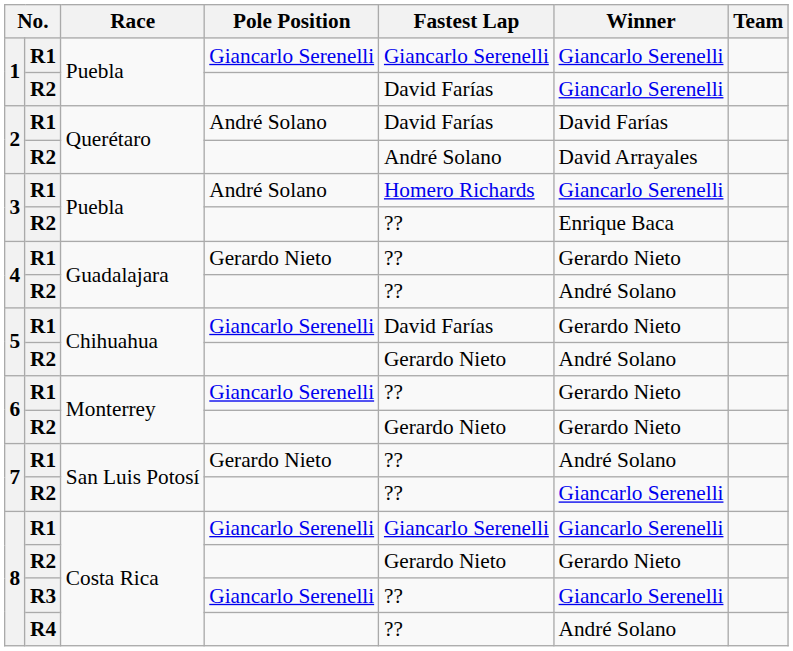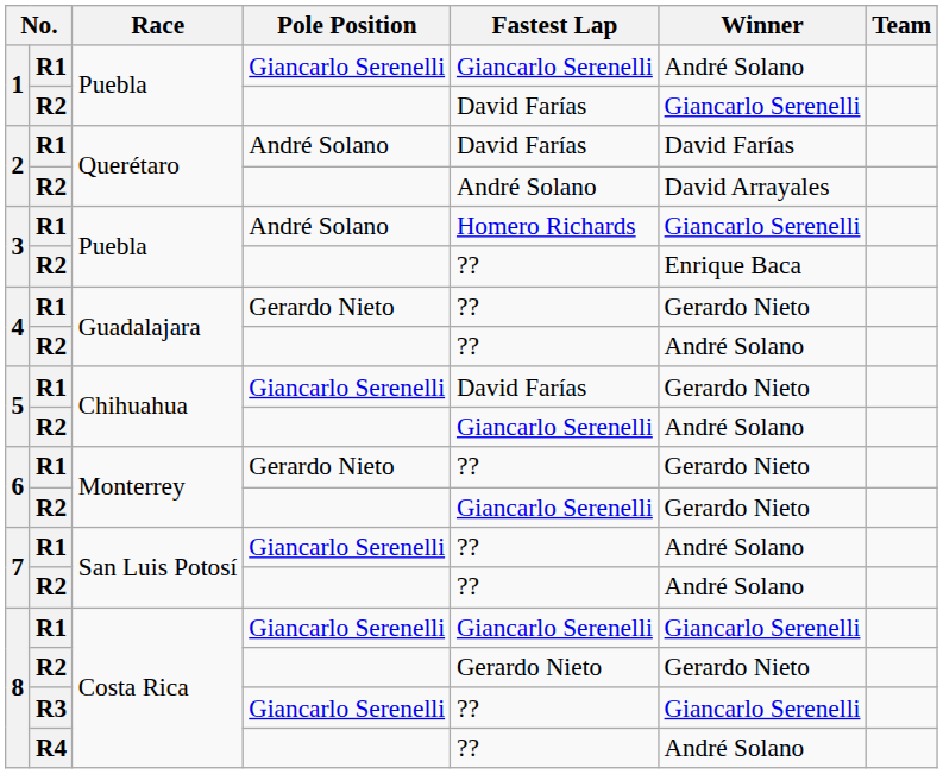1 / R1 | Winner: Giancarlo Serenelli -> André Solano
5 / R2 | Fastest Lap: Gerardo Nieto -> Giancarlo Serenelli
6 / R1 | Pole Position: Giancarlo Serenelli -> Gerardo Nieto
6 / R2 | Fastest Lap: Gerardo Nieto -> Giancarlo Serenelli
7 / R1 | Pole Position: Gerardo Nieto -> Giancarlo Serenelli
7 / R2 | Winner: Giancarlo Serenelli -> André Solano
